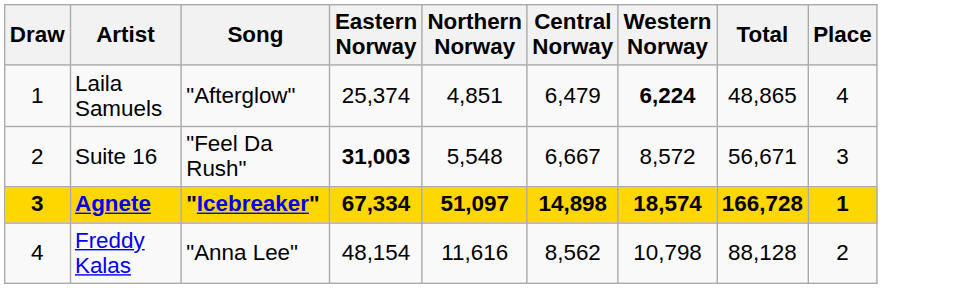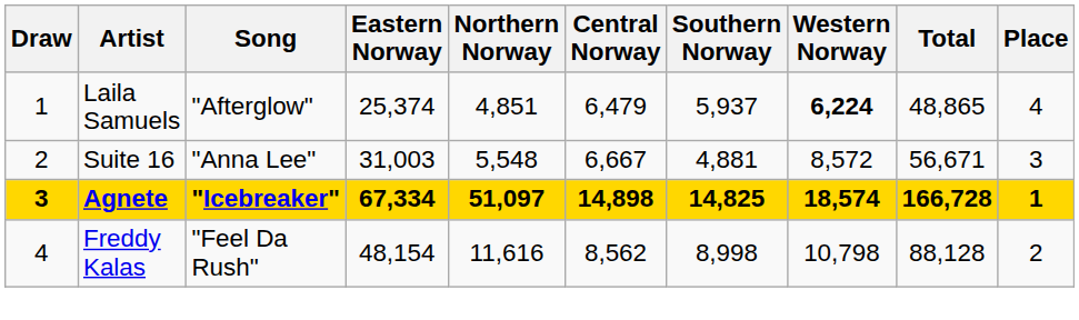+ column: Southern Norway | 5,937 | 4,881 | 14,825 | 8,998
Suite 16 | Song: "Feel Da Rush" -> "Anna Lee"
Suite 16 | Eastern Norway: bold -> normal
Freddy Kalas | Song: "Anna Lee" -> "Feel Da Rush"
